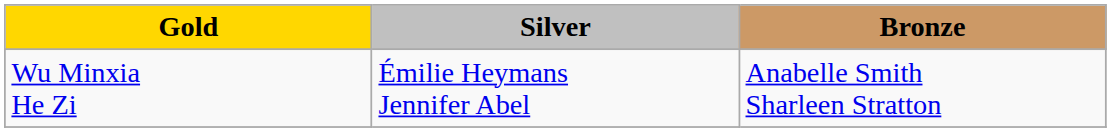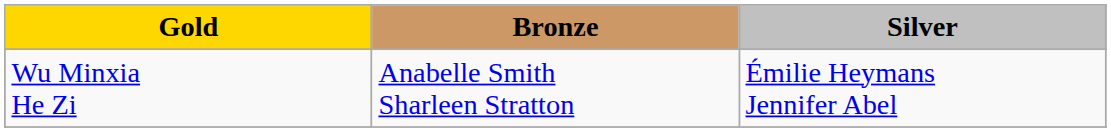columns swapped: Silver <-> Bronze
